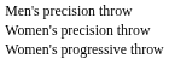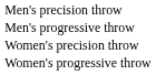+ row: Men's progressive throw
